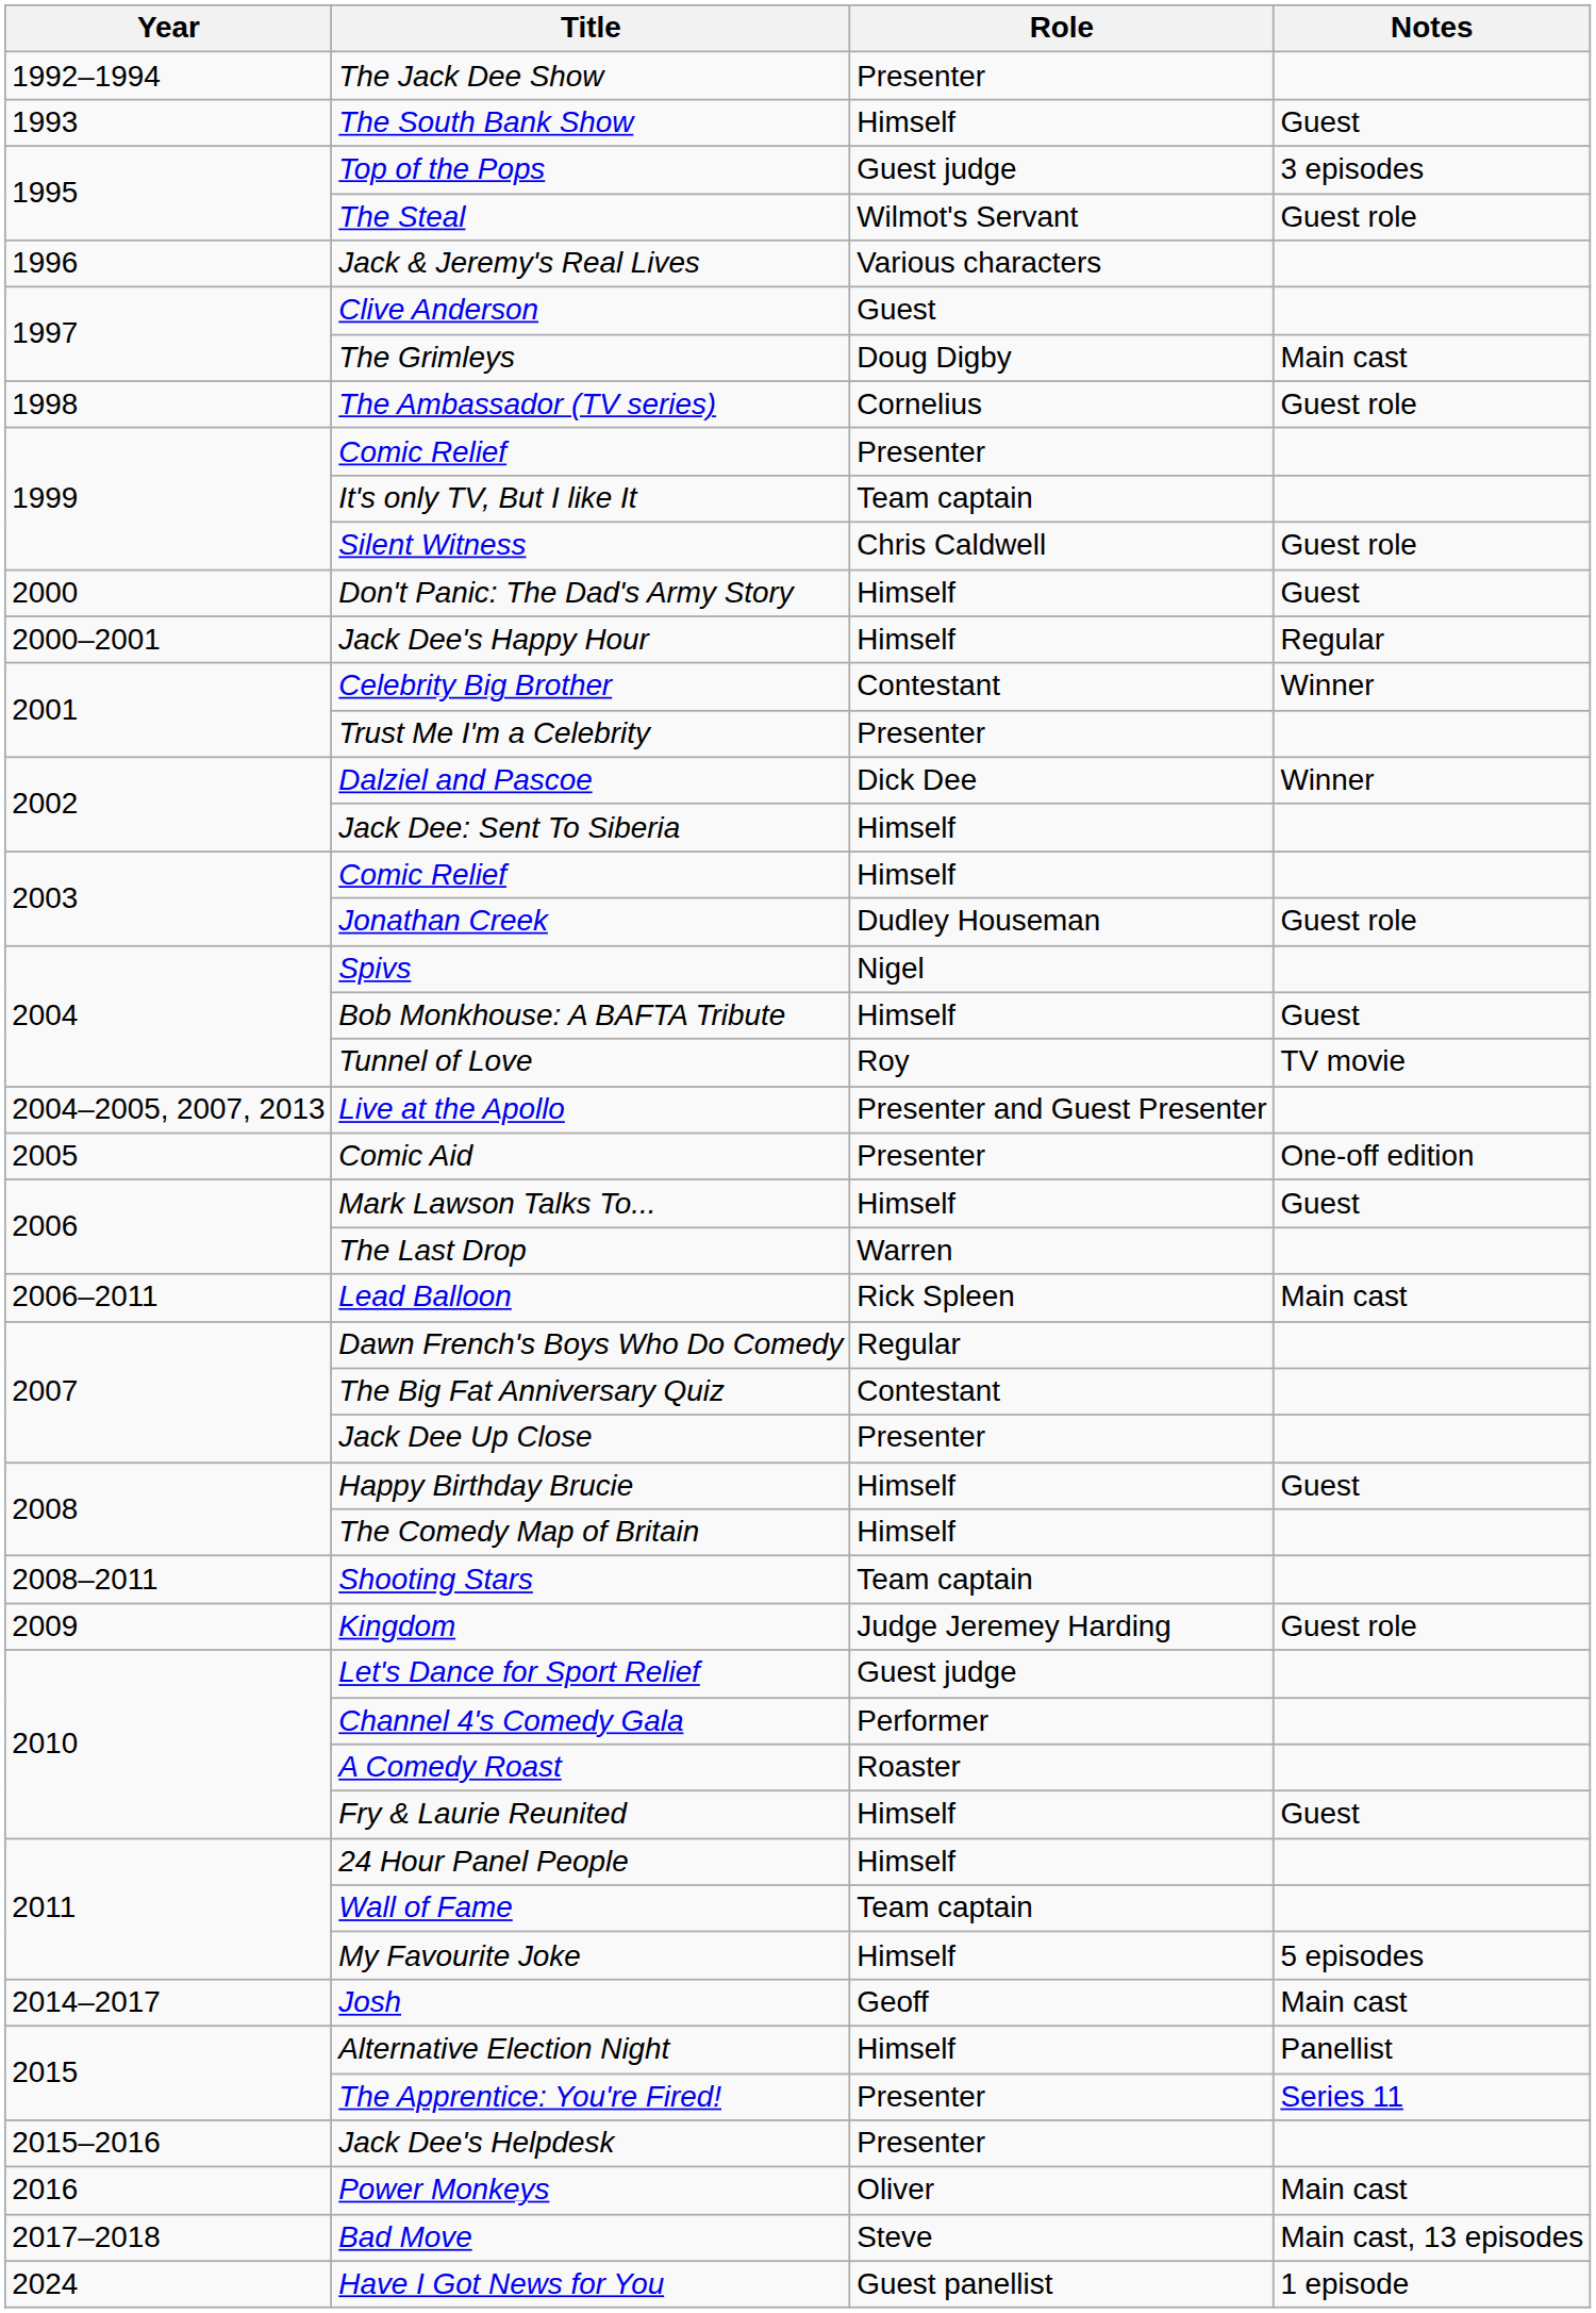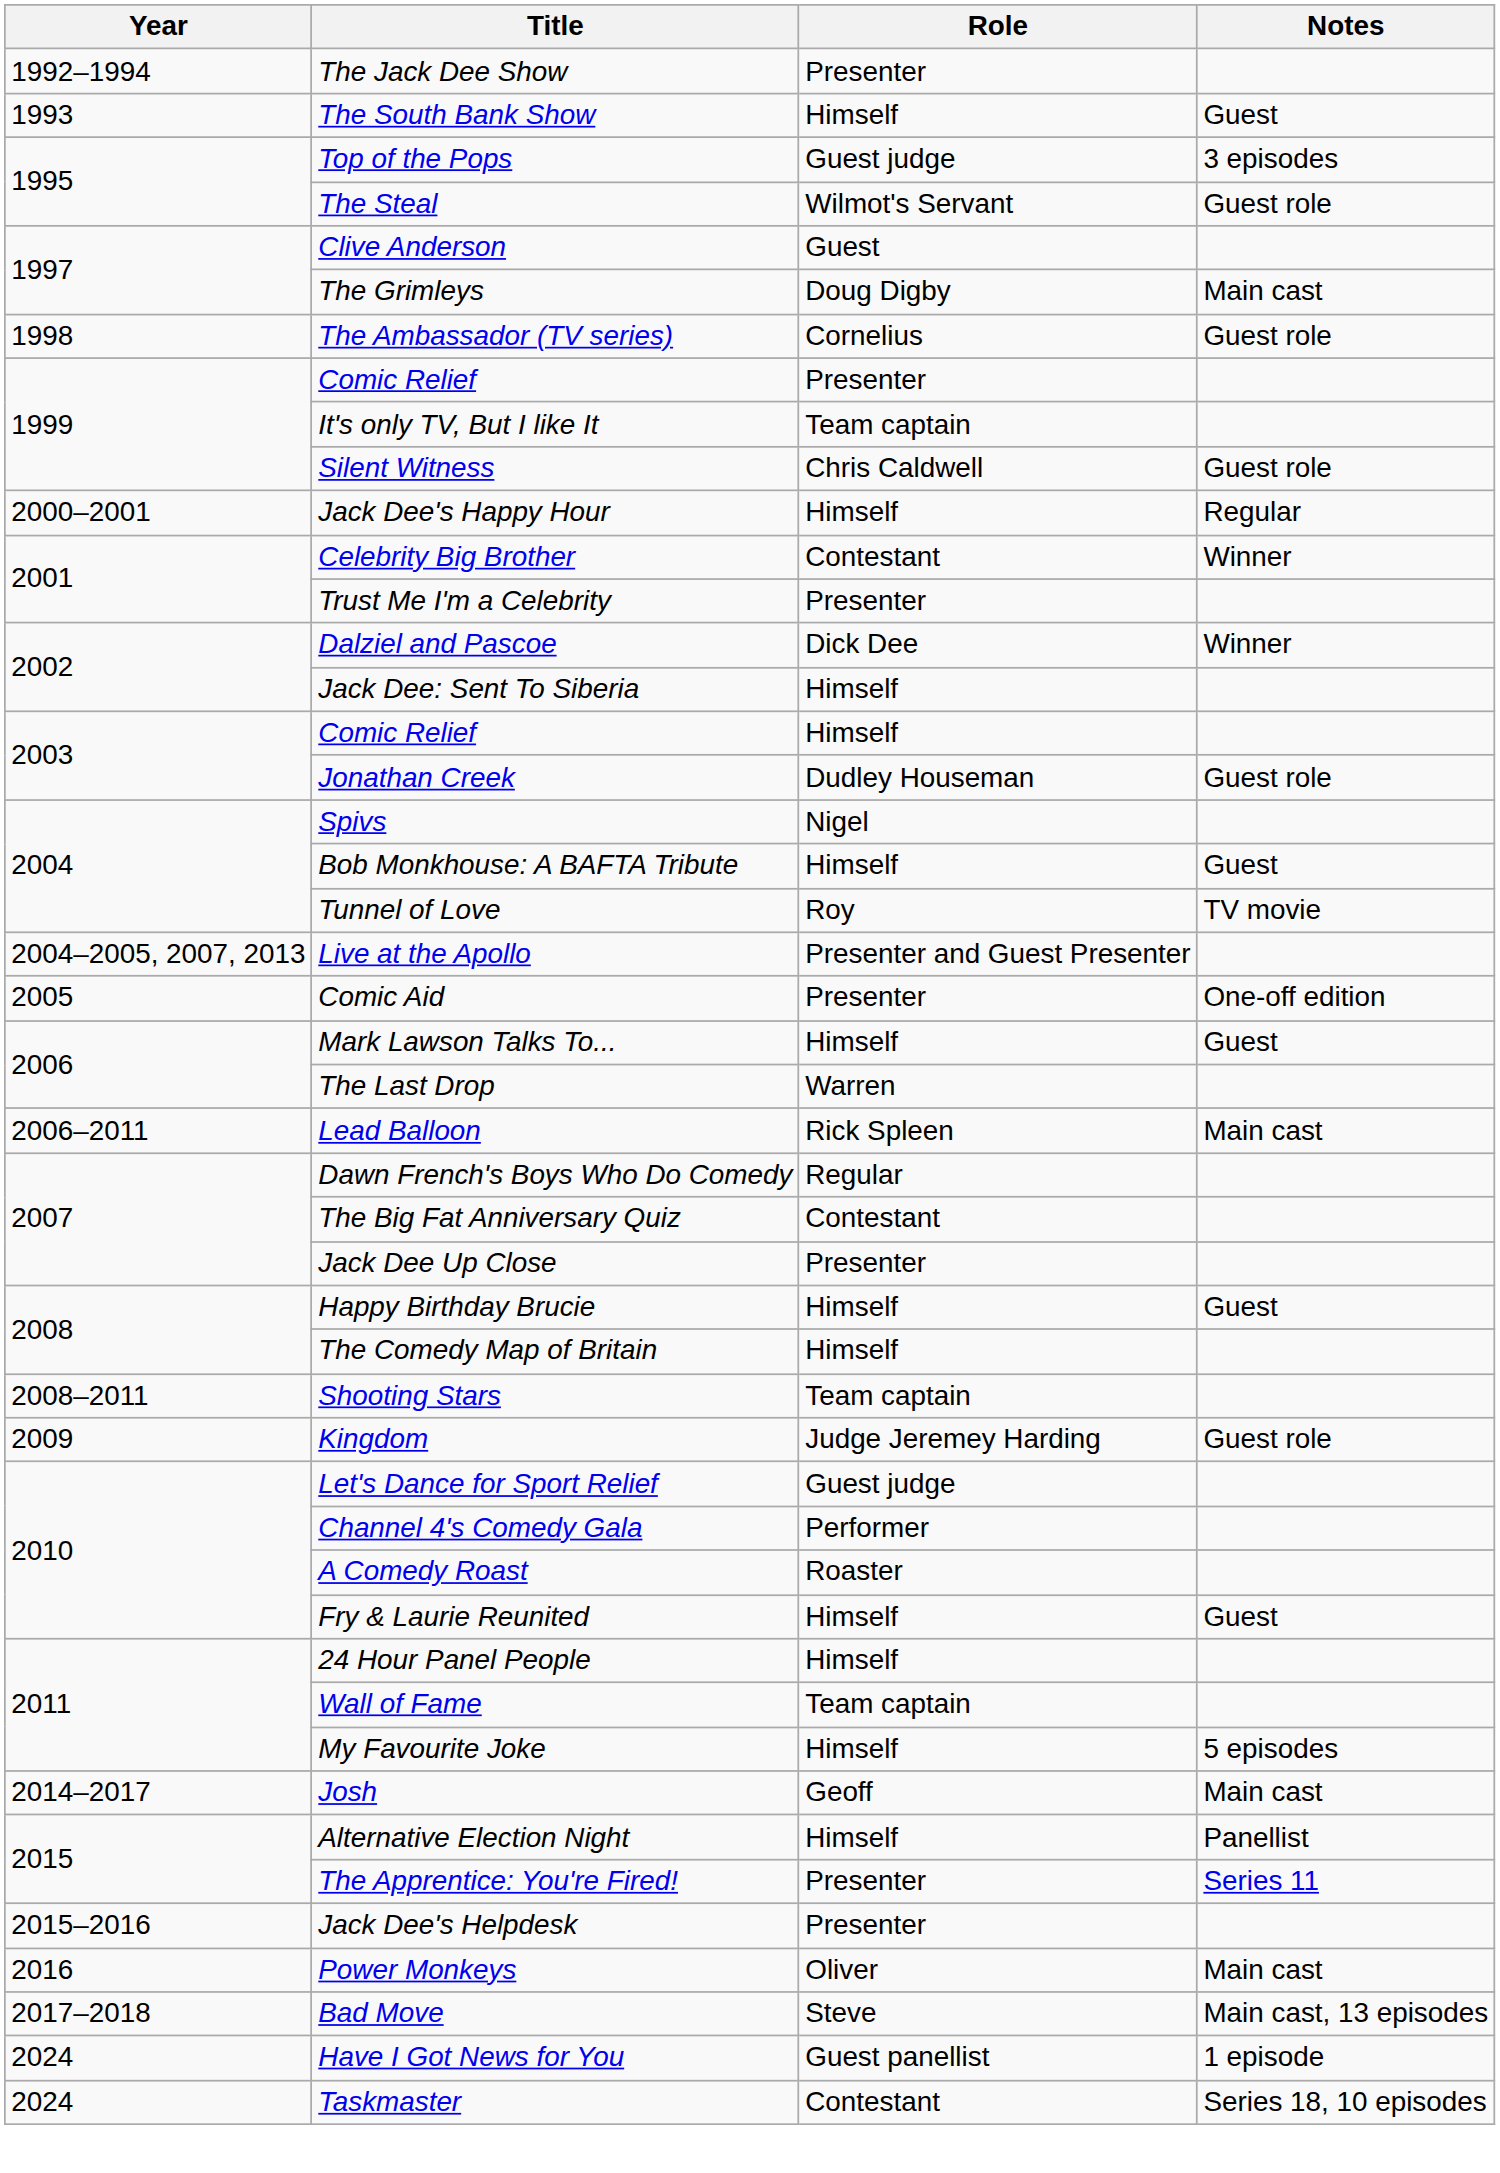- row: 1996 | Jack & Jeremy's Real Lives | Various characters
- row: 2000 | Don't Panic: The Dad's Army Story | Himself | Guest
+ row: 2024 | Taskmaster | Contestant | Series 18, 10 episodes
